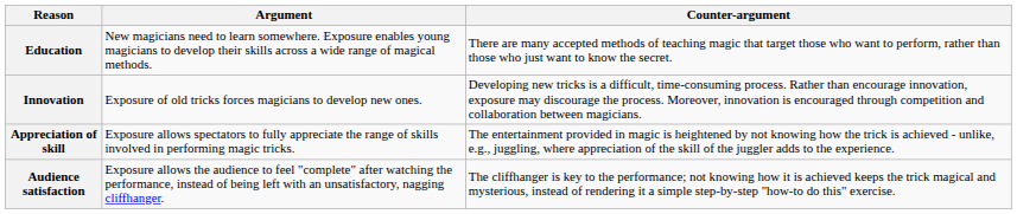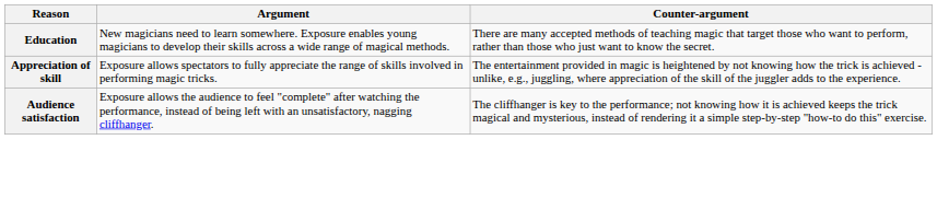- row: Innovation | Exposure of old tricks forces magicians to develop new ones. | Developing new tricks is a difficult, time-consuming process. Rather than encourage innovation, exposure may discourage the process. Moreover, innovation is encouraged through competition and collaboration between magicians.
